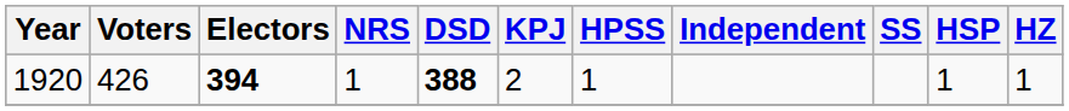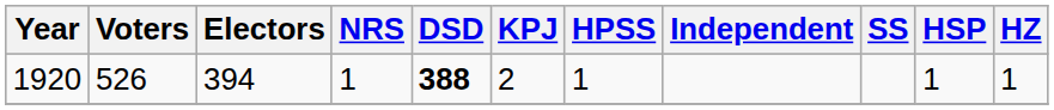1920 | Voters: 426 -> 526
1920 | Electors: bold -> normal
